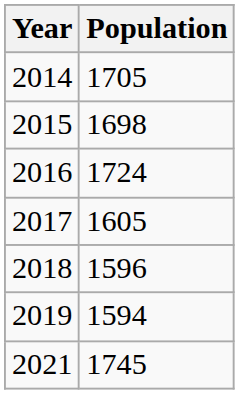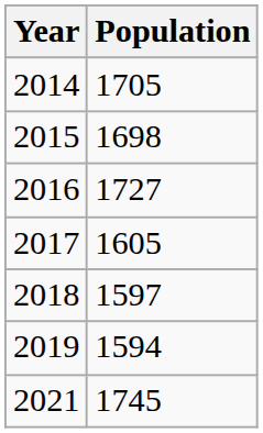2016 | Population: 1724 -> 1727
2018 | Population: 1596 -> 1597
